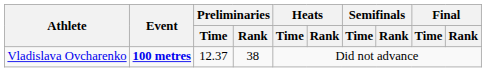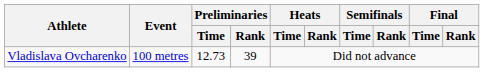Vladislava Ovcharenko | Event: bold -> normal
Vladislava Ovcharenko | Preliminaries / Time: 12.37 -> 12.73
Vladislava Ovcharenko | Preliminaries / Rank: 38 -> 39
